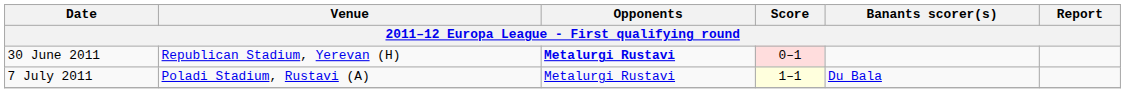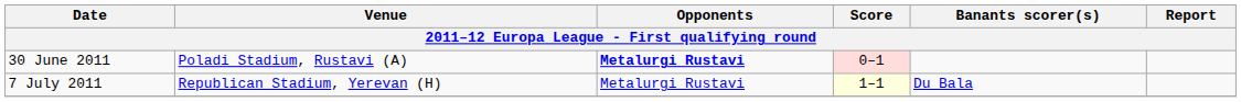30 June 2011 | Venue: Republican Stadium, Yerevan (H) -> Poladi Stadium, Rustavi (A)
7 July 2011 | Venue: Poladi Stadium, Rustavi (A) -> Republican Stadium, Yerevan (H)
